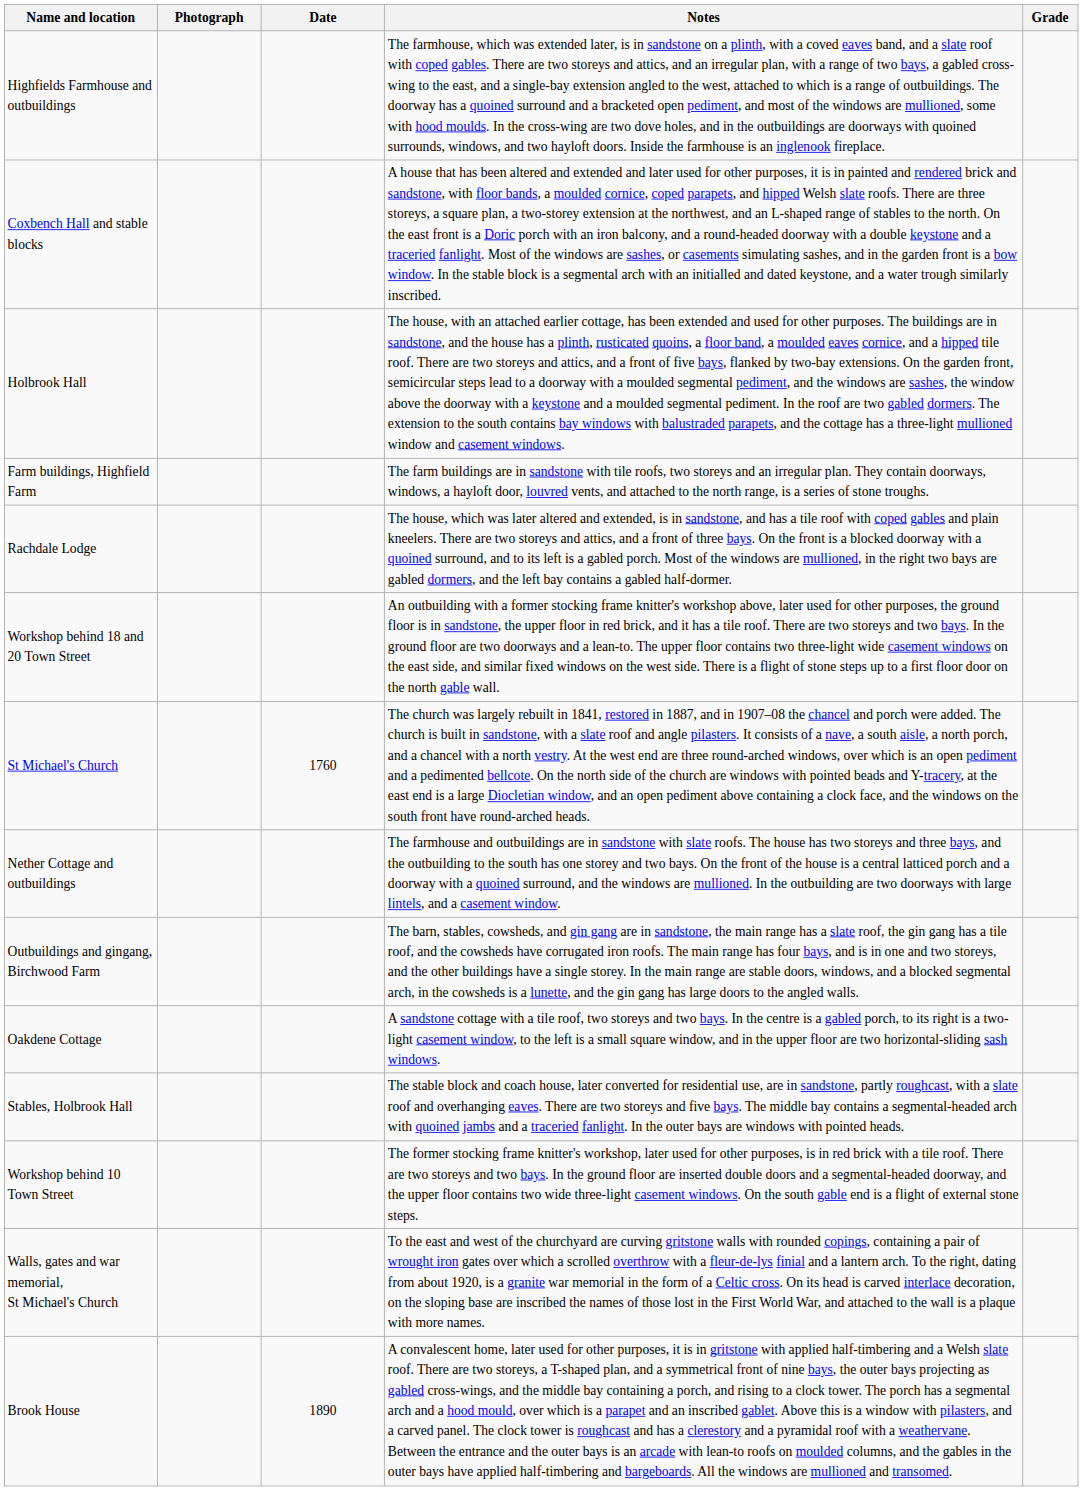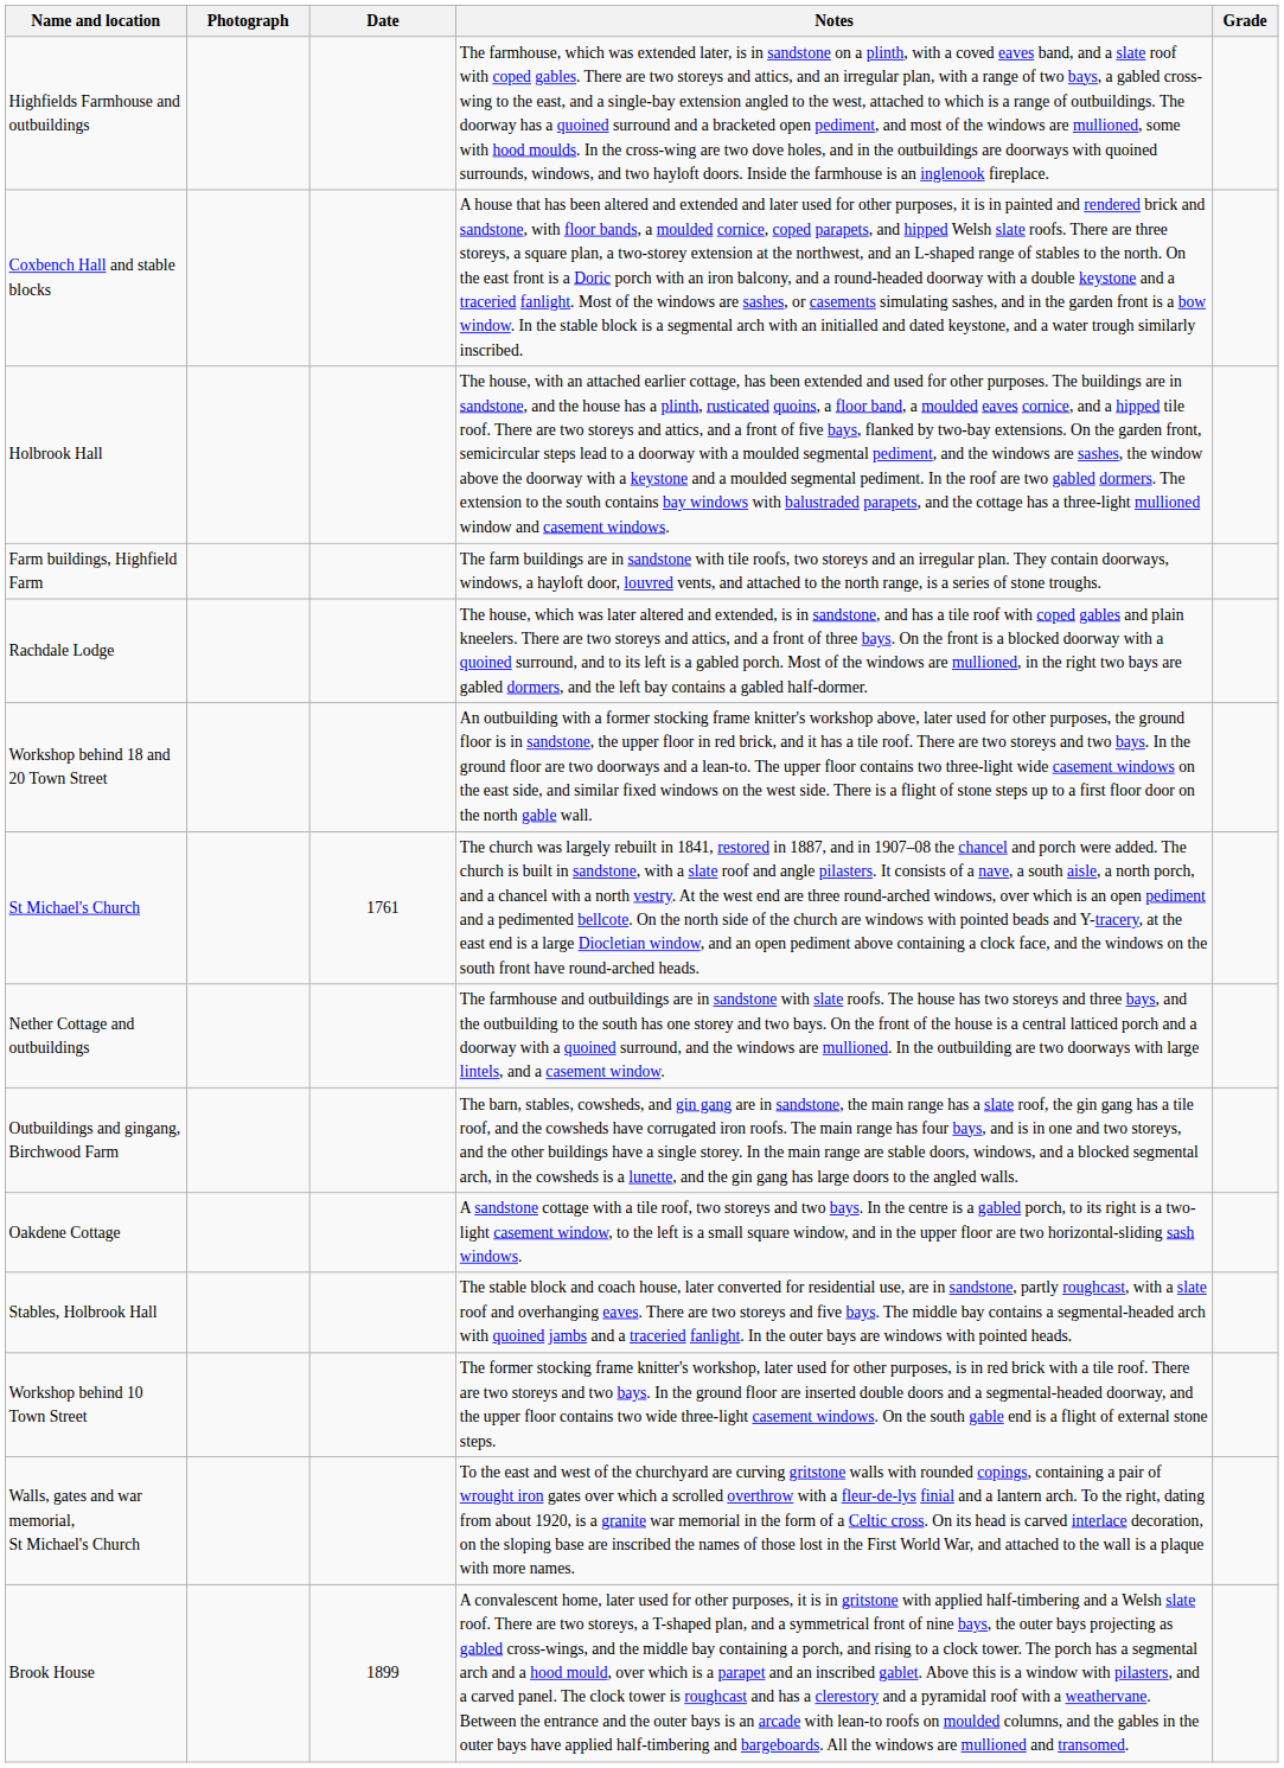St Michael's Church | Date: 1760 -> 1761
Brook House | Date: 1890 -> 1899
